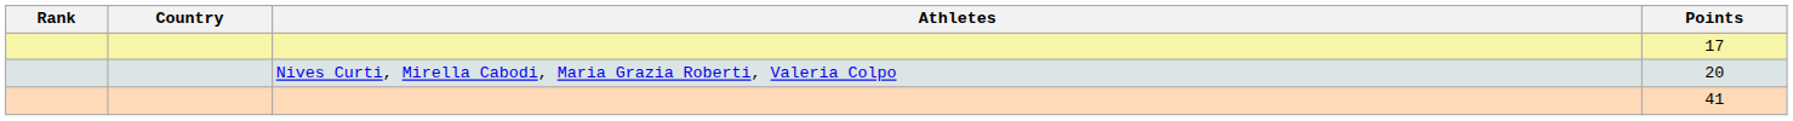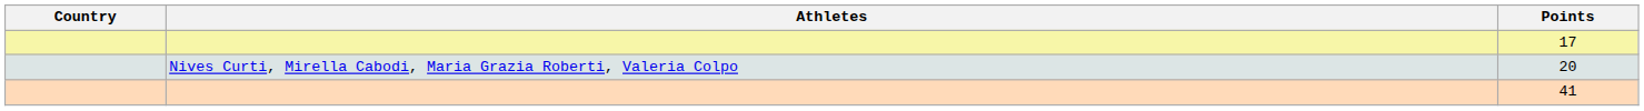- column: Rank
